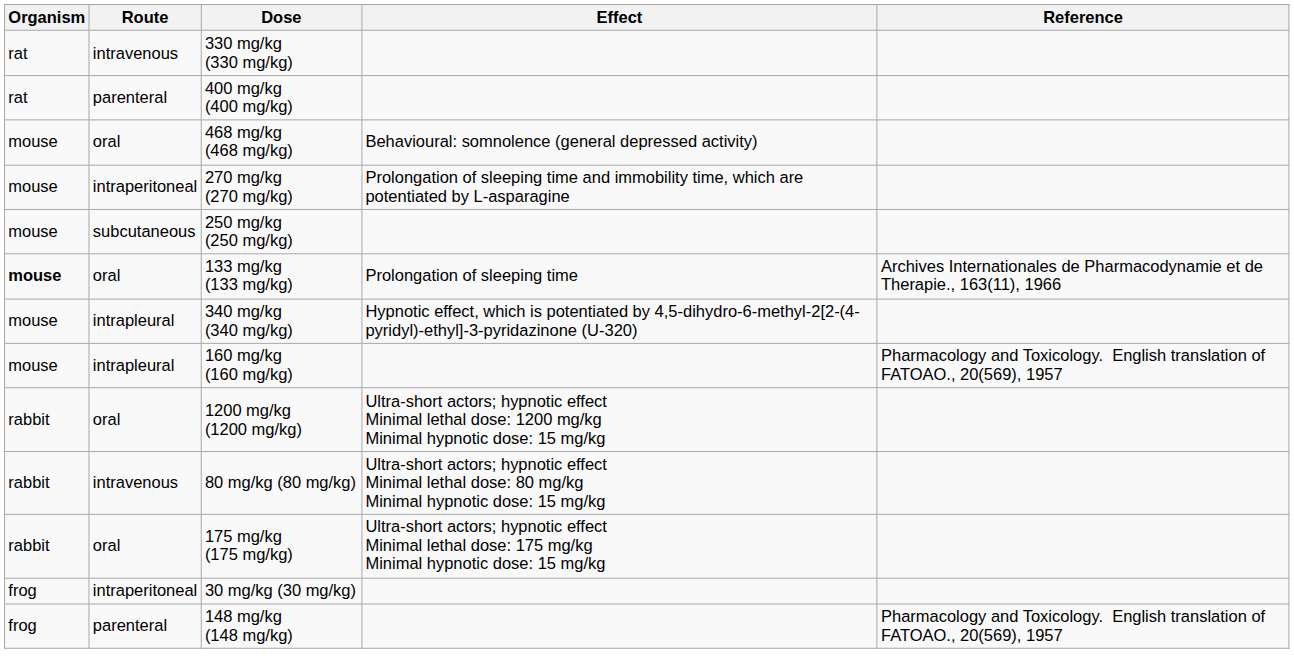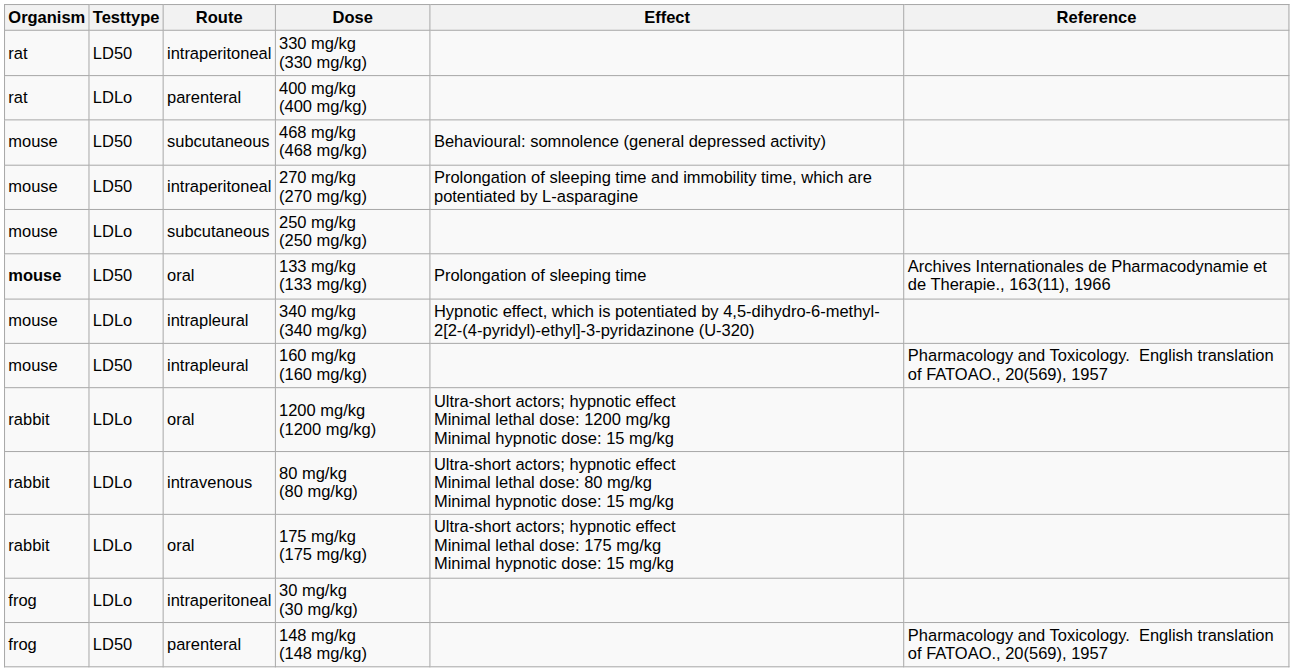+ column: Testtype | LD50 | LDLo | LD50 | LD50 | LDLo | LD50 | LDLo | LD50 | LDLo | LDLo | LDLo | LDLo | LD50
330 mg/kg (330 mg/kg) | Route: intravenous -> intraperitoneal
468 mg/kg (468 mg/kg) | Route: oral -> subcutaneous
